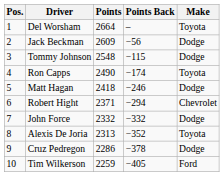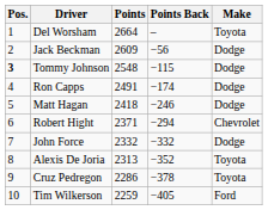Tommy Johnson | Pos.: normal -> bold
Ron Capps | Points: 2490 -> 2491
Ron Capps | Make: Toyota -> Dodge
Cruz Pedregon | Make: Dodge -> Toyota
